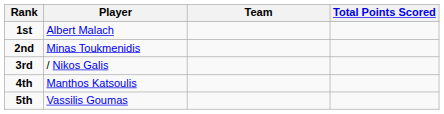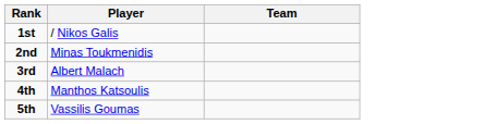- column: Total Points Scored
1st | Player: Albert Malach -> / Nikos Galis
3rd | Player: / Nikos Galis -> Albert Malach
